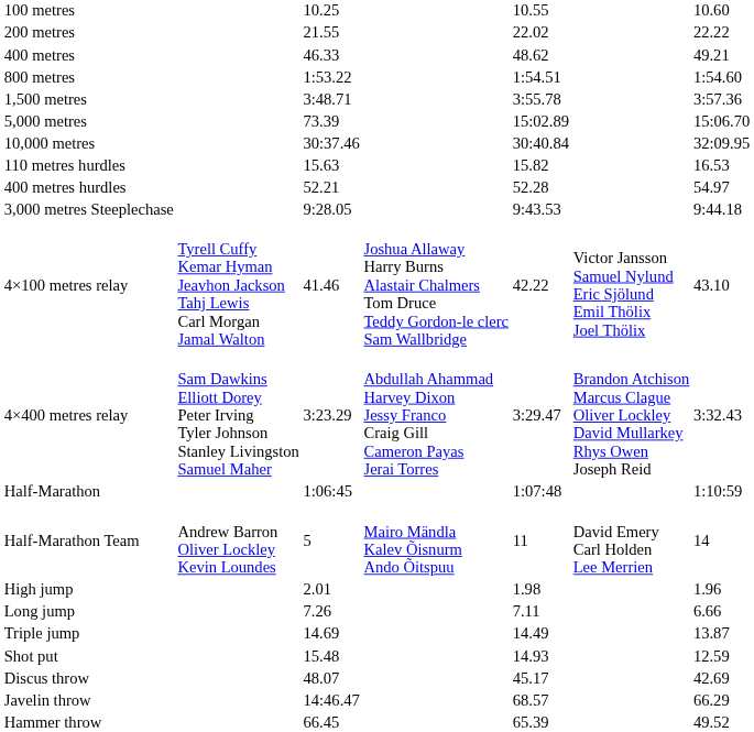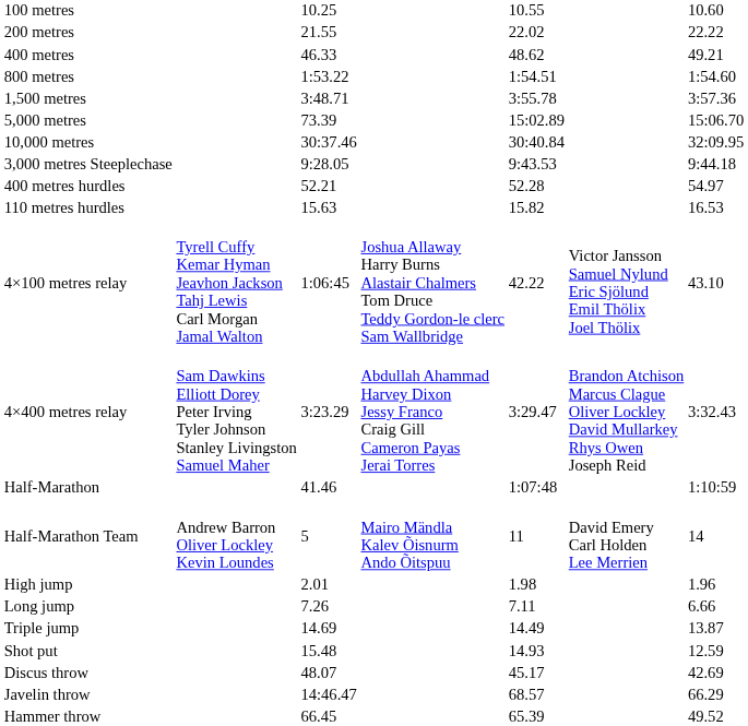rows swapped: 110 metres hurdles <-> 3,000 metres Steeplechase
4×100 metres relay | column 3: 41.46 -> 1:06:45
Half-Marathon | column 3: 1:06:45 -> 41.46
